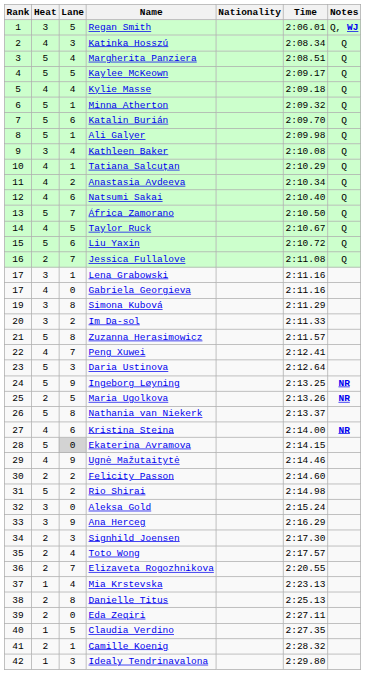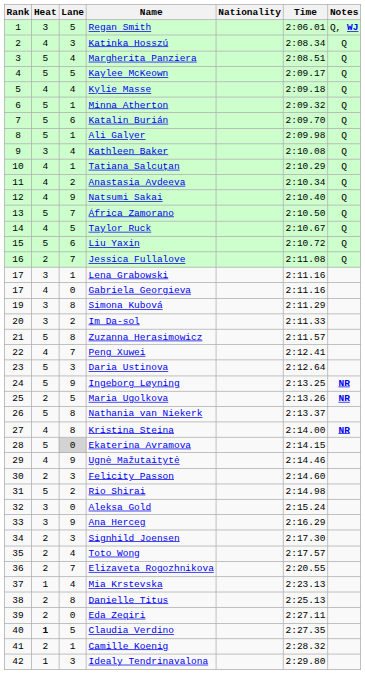Natsumi Sakai | Lane: 6 -> 9
Kristina Steina | Lane: 6 -> 8
Felicity Passon | Lane: 2 -> 3
Claudia Verdino | Heat: normal -> bold
